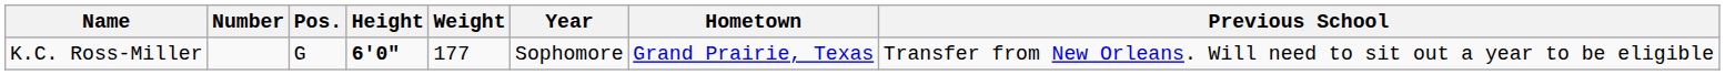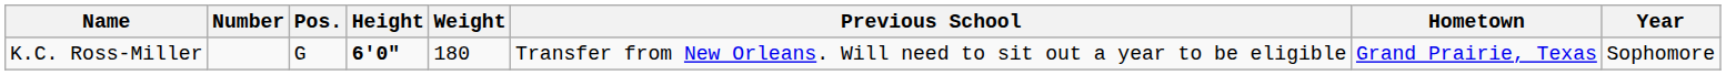columns swapped: Year <-> Previous School
K.C. Ross-Miller | Weight: 177 -> 180
